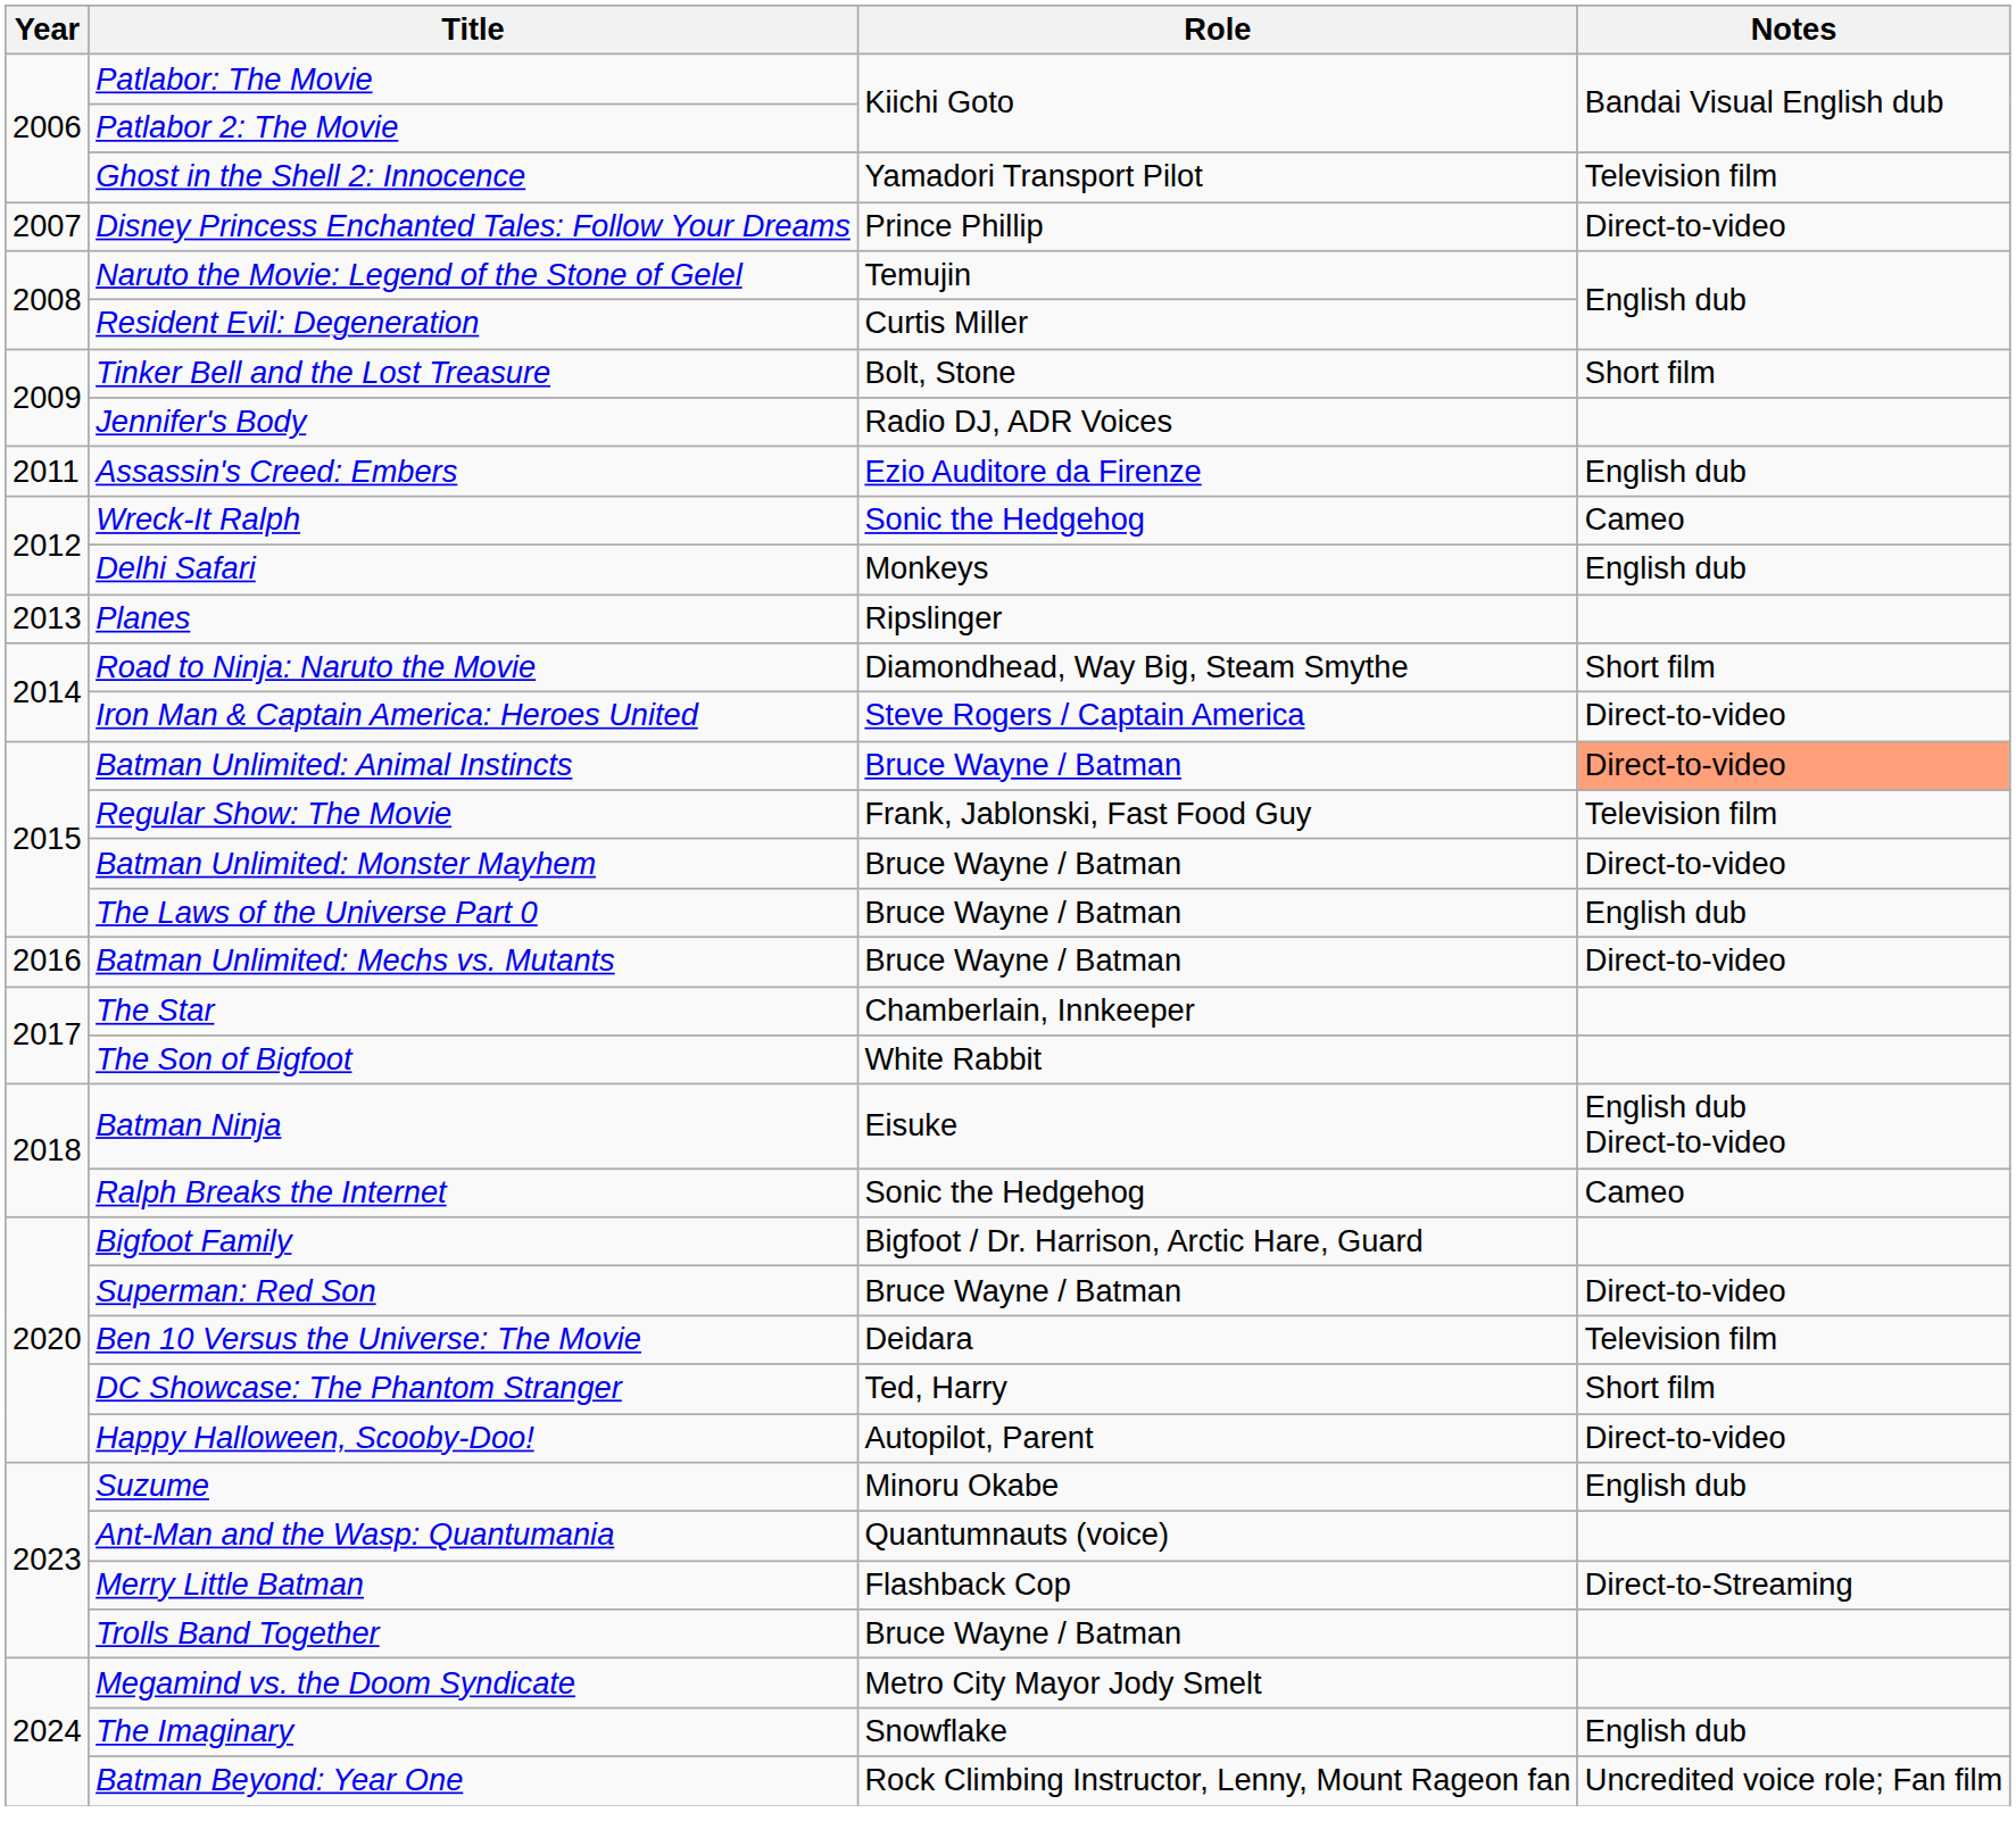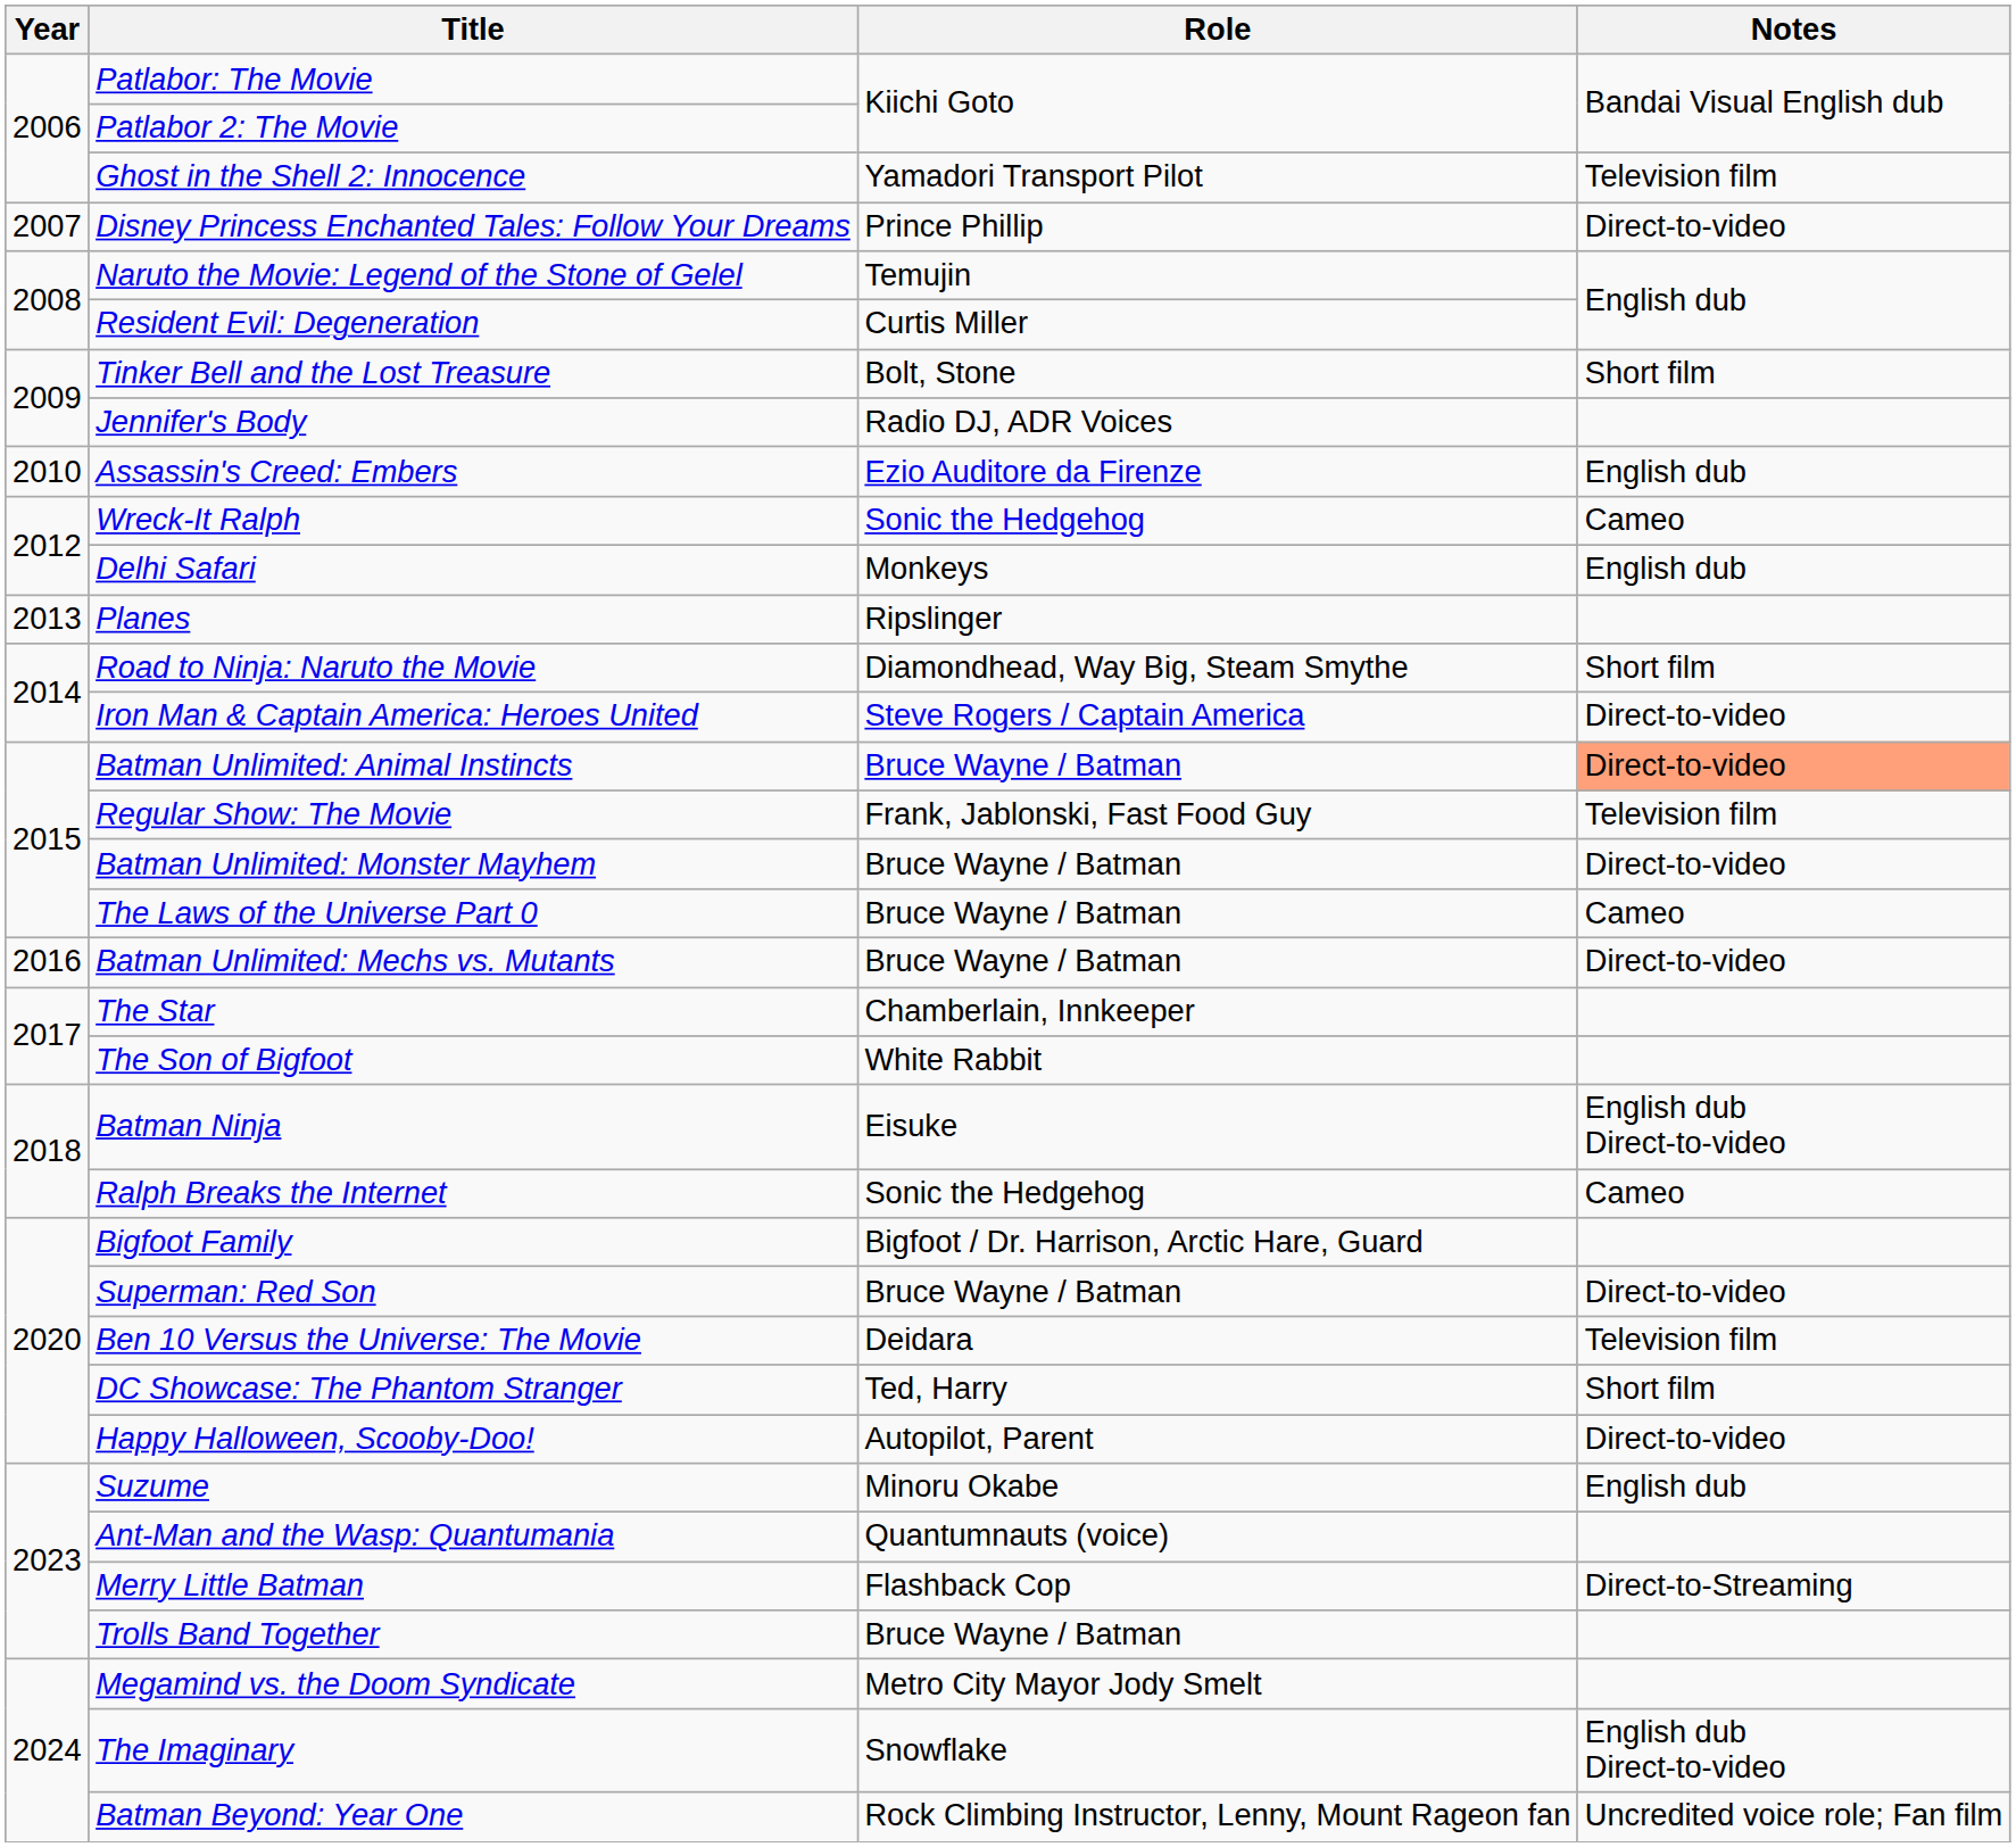Assassin's Creed: Embers | Year: 2011 -> 2010
The Laws of the Universe Part 0 | Notes: English dub -> Cameo
The Imaginary | Notes: English dub -> English dub Direct-to-video
